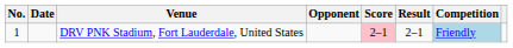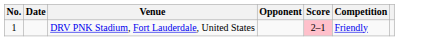- column: Result | 2–1
DRV PNK Stadium, Fort Lauderdale, United States | Competition: lightblue background -> no background
